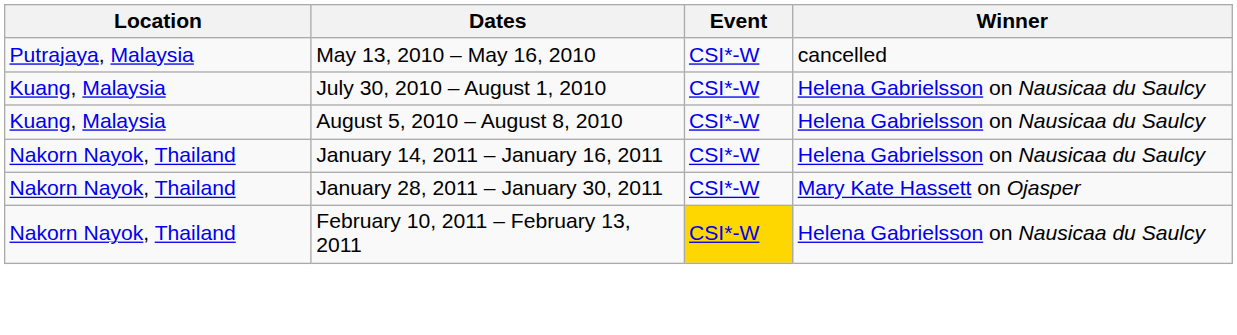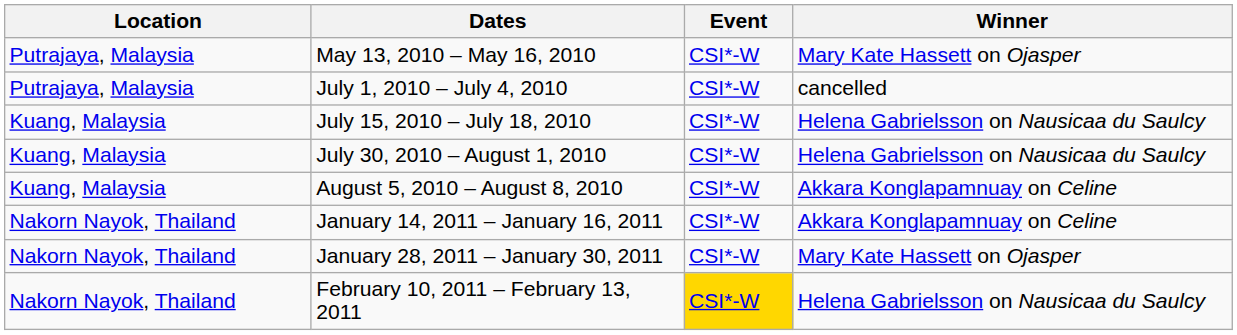May 13, 2010 – May 16, 2010 | Winner: cancelled -> Mary Kate Hassett on Ojasper
+ row: Putrajaya, Malaysia | July 1, 2010 – July 4, 2010 | CSI*-W | cancelled
+ row: Kuang, Malaysia | July 15, 2010 – July 18, 2010 | CSI*-W | Helena Gabrielsson on Nausicaa du Saulcy
August 5, 2010 – August 8, 2010 | Winner: Helena Gabrielsson on Nausicaa du Saulcy -> Akkara Konglapamnuay on Celine
January 14, 2011 – January 16, 2011 | Winner: Helena Gabrielsson on Nausicaa du Saulcy -> Akkara Konglapamnuay on Celine
